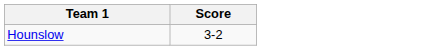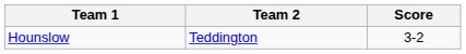+ column: Team 2 | Teddington
